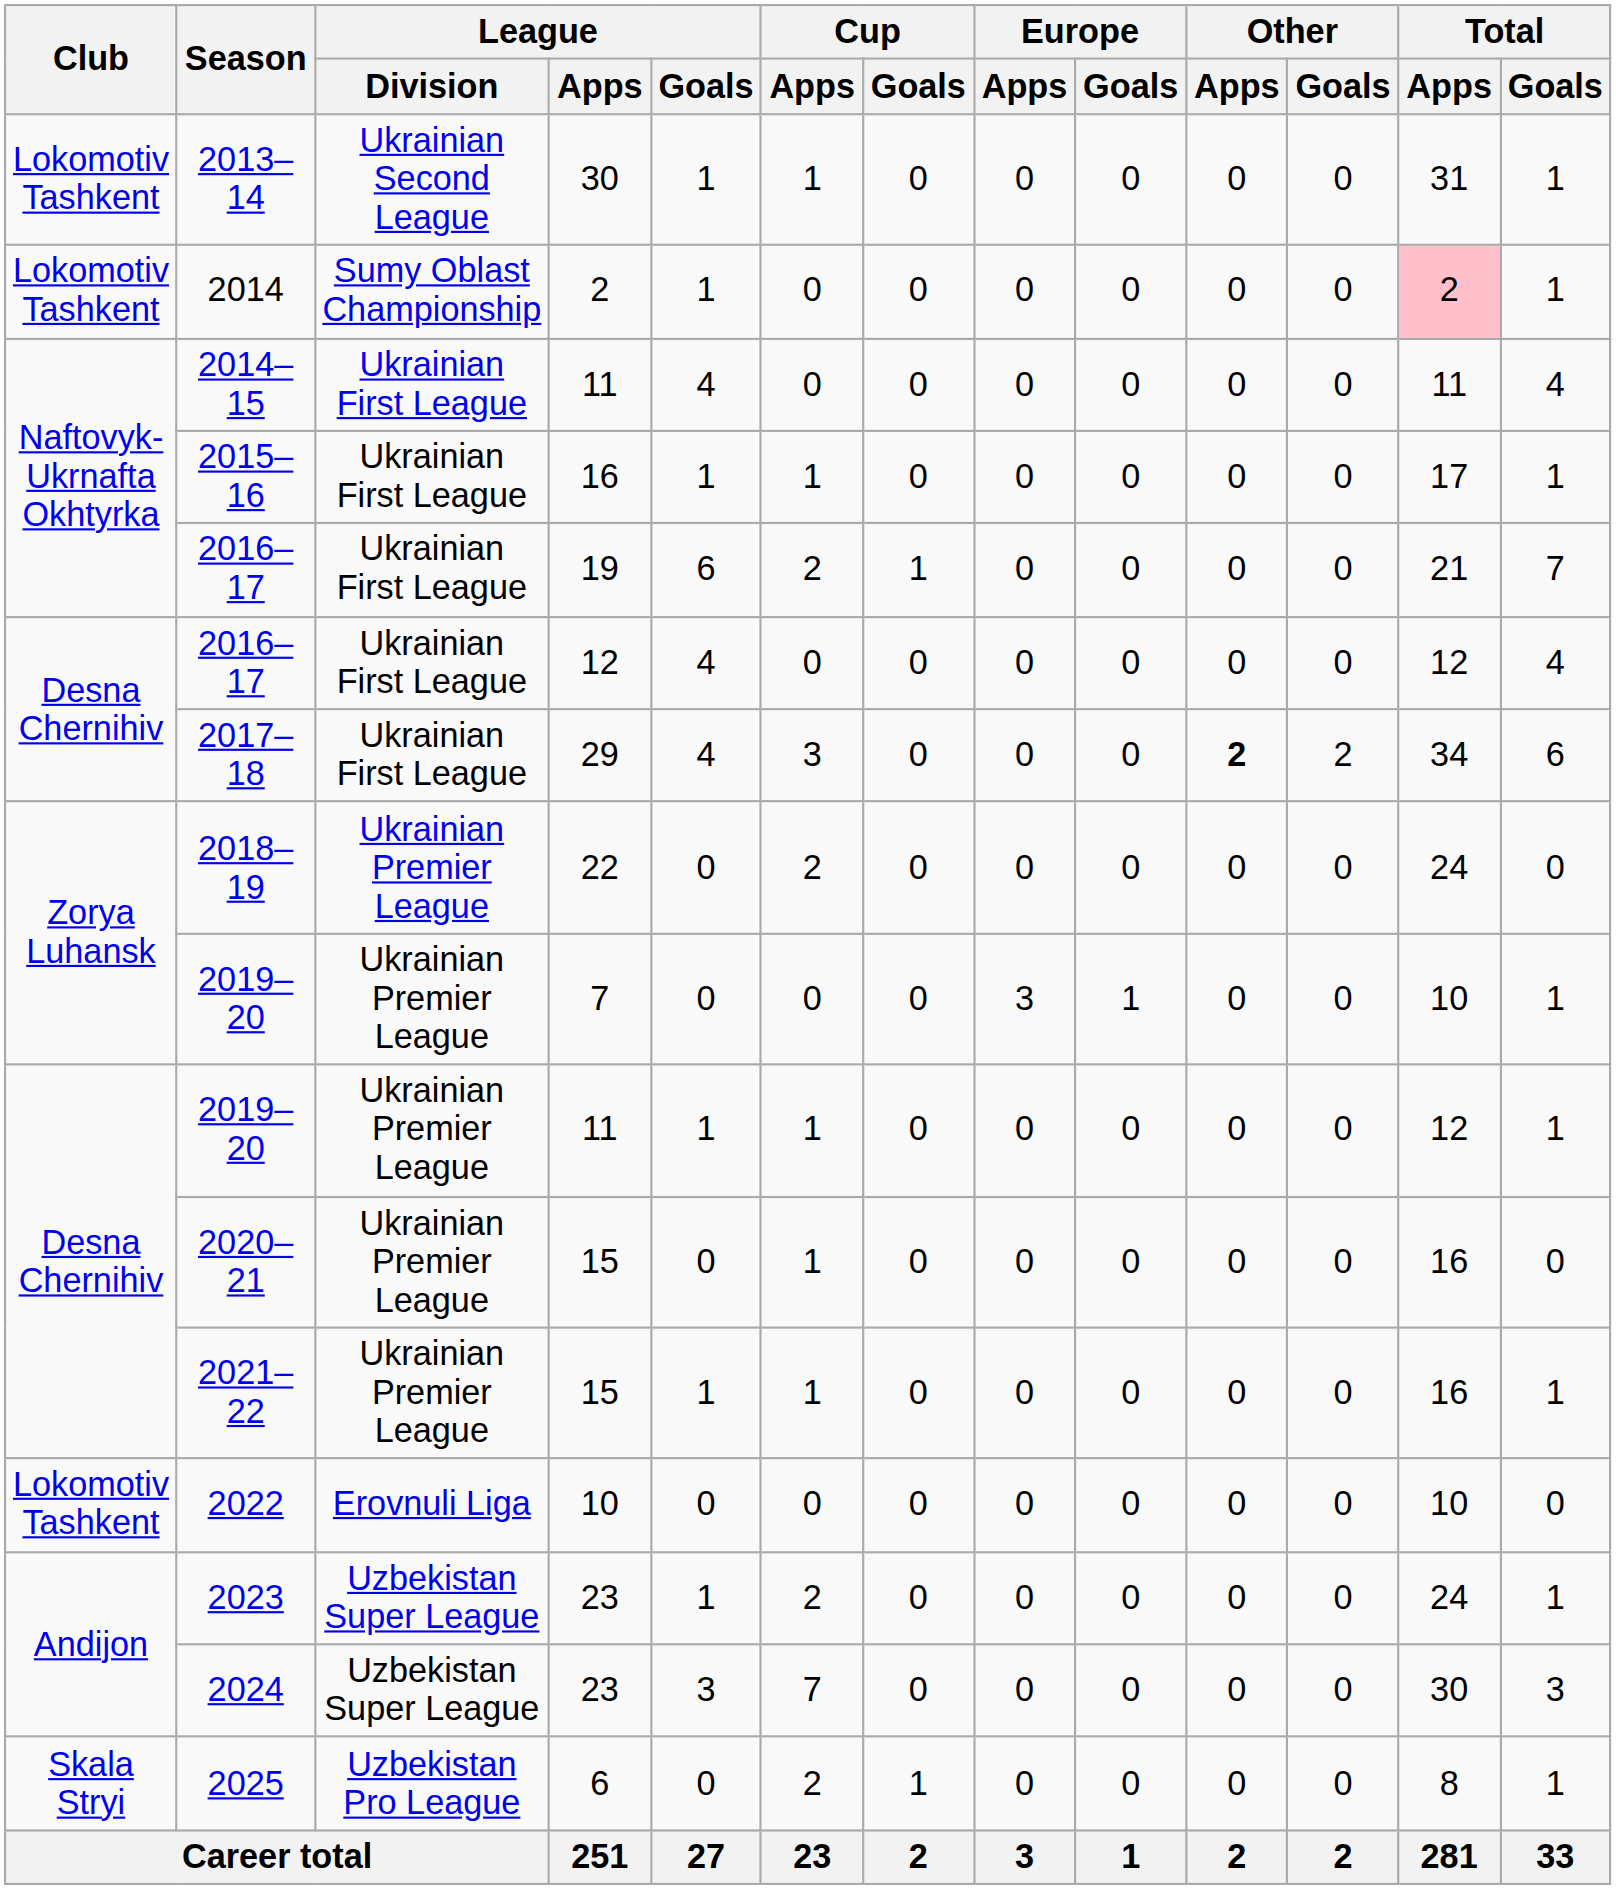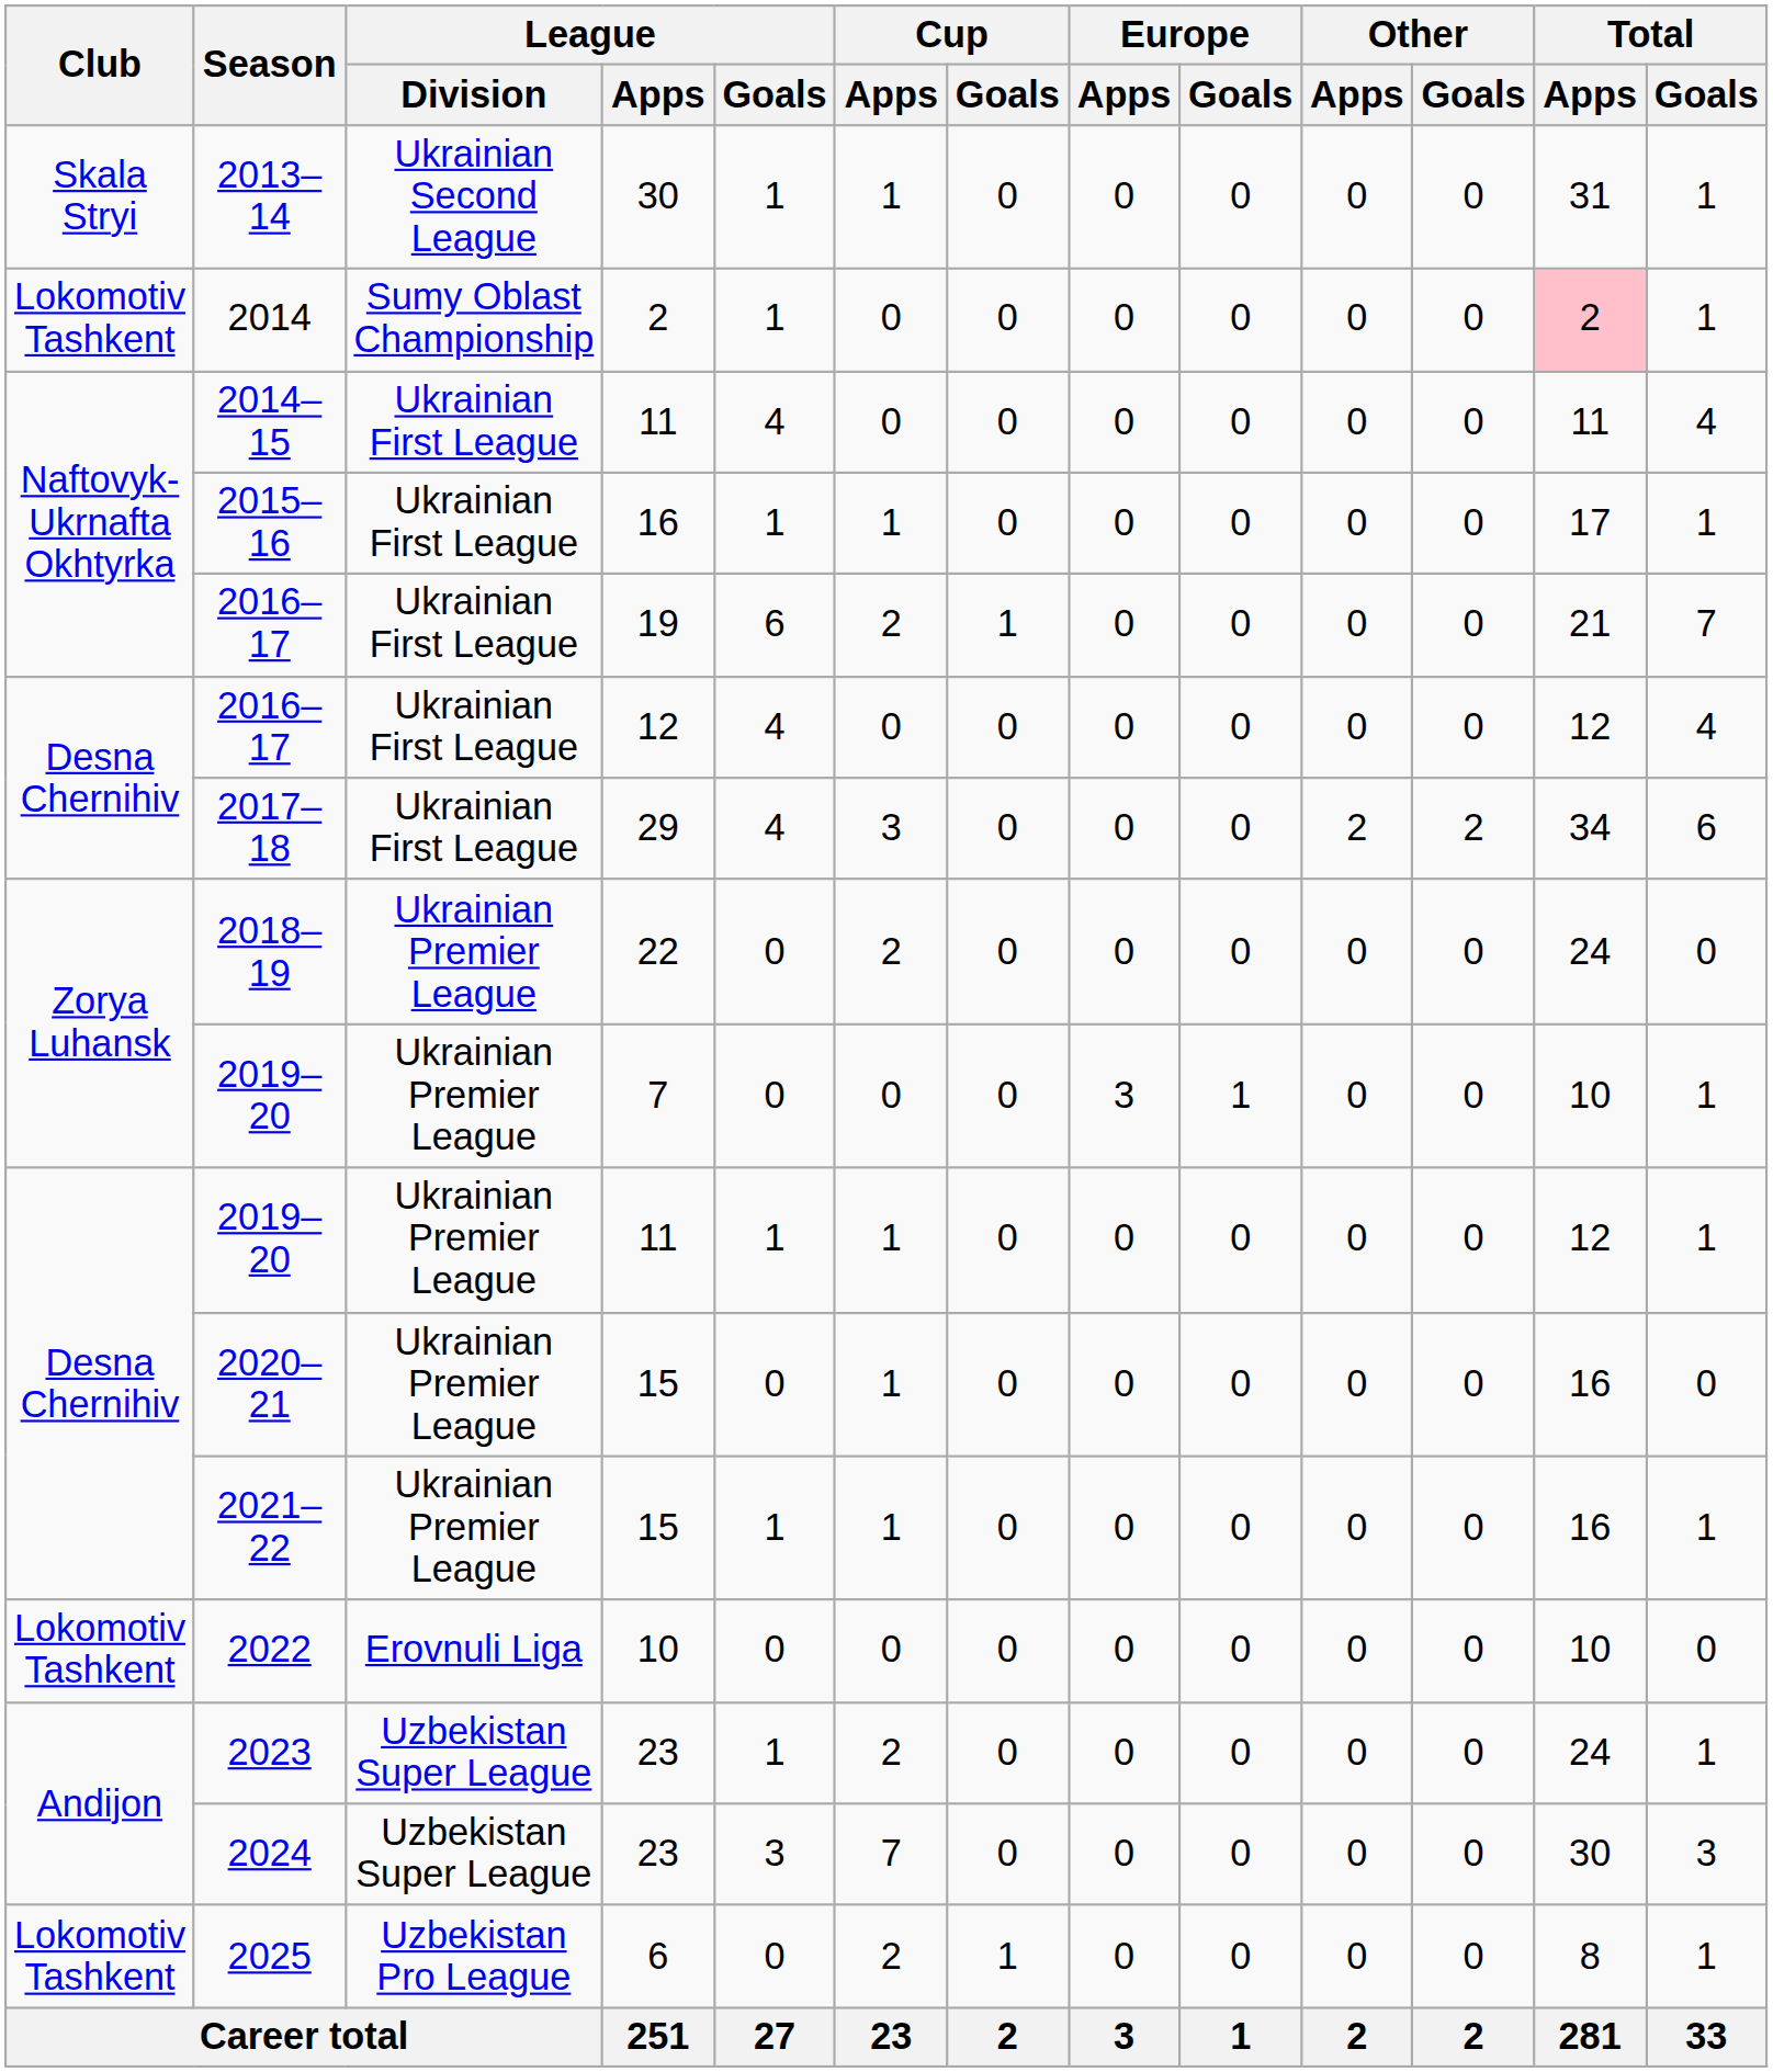2013–14 | Club: Lokomotiv Tashkent -> Skala Stryi
2017–18 | Other / Apps: bold -> normal
2025 | Club: Skala Stryi -> Lokomotiv Tashkent
